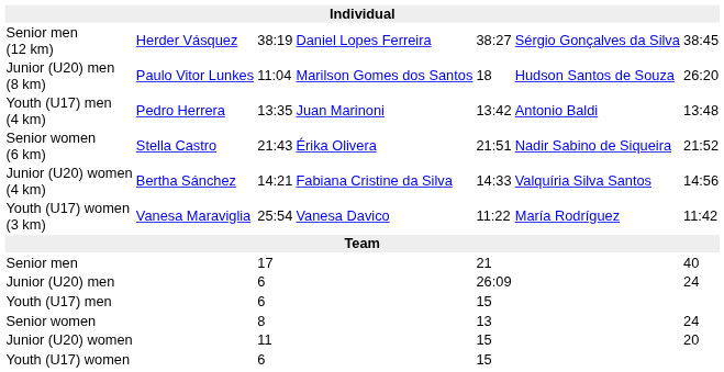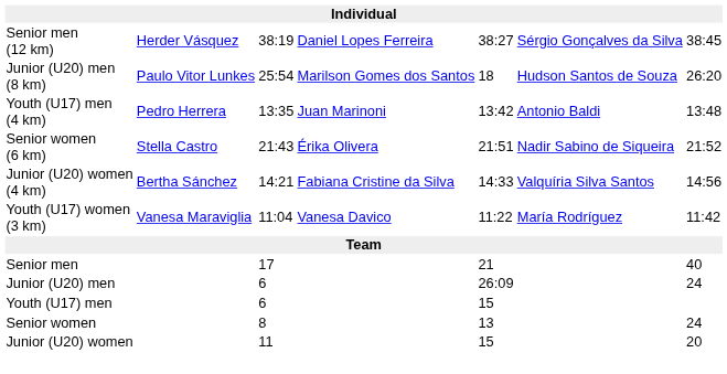Junior (U20) men (8 km) | column 3: 11:04 -> 25:54
Youth (U17) women (3 km) | column 3: 25:54 -> 11:04
- row: Youth (U17) women | 6 | 15
